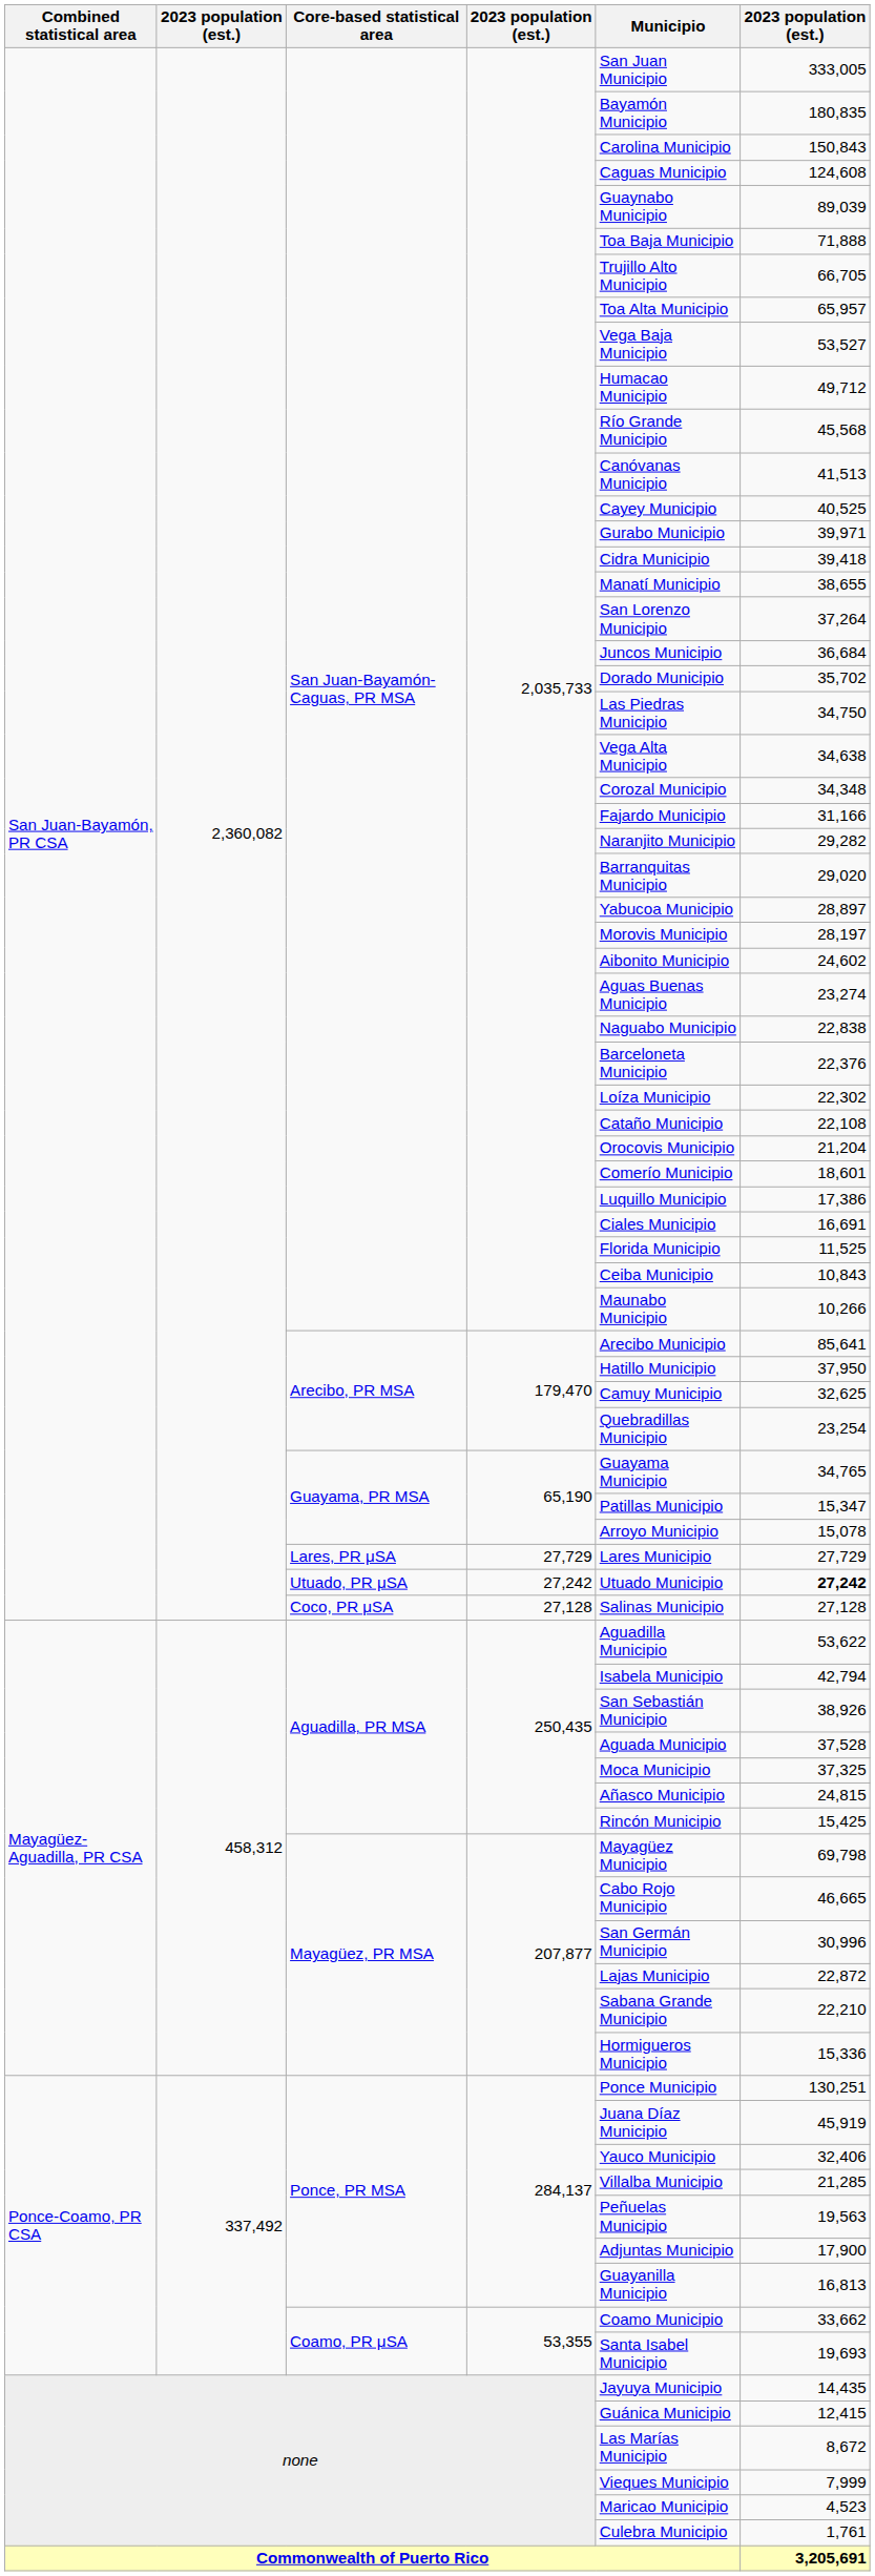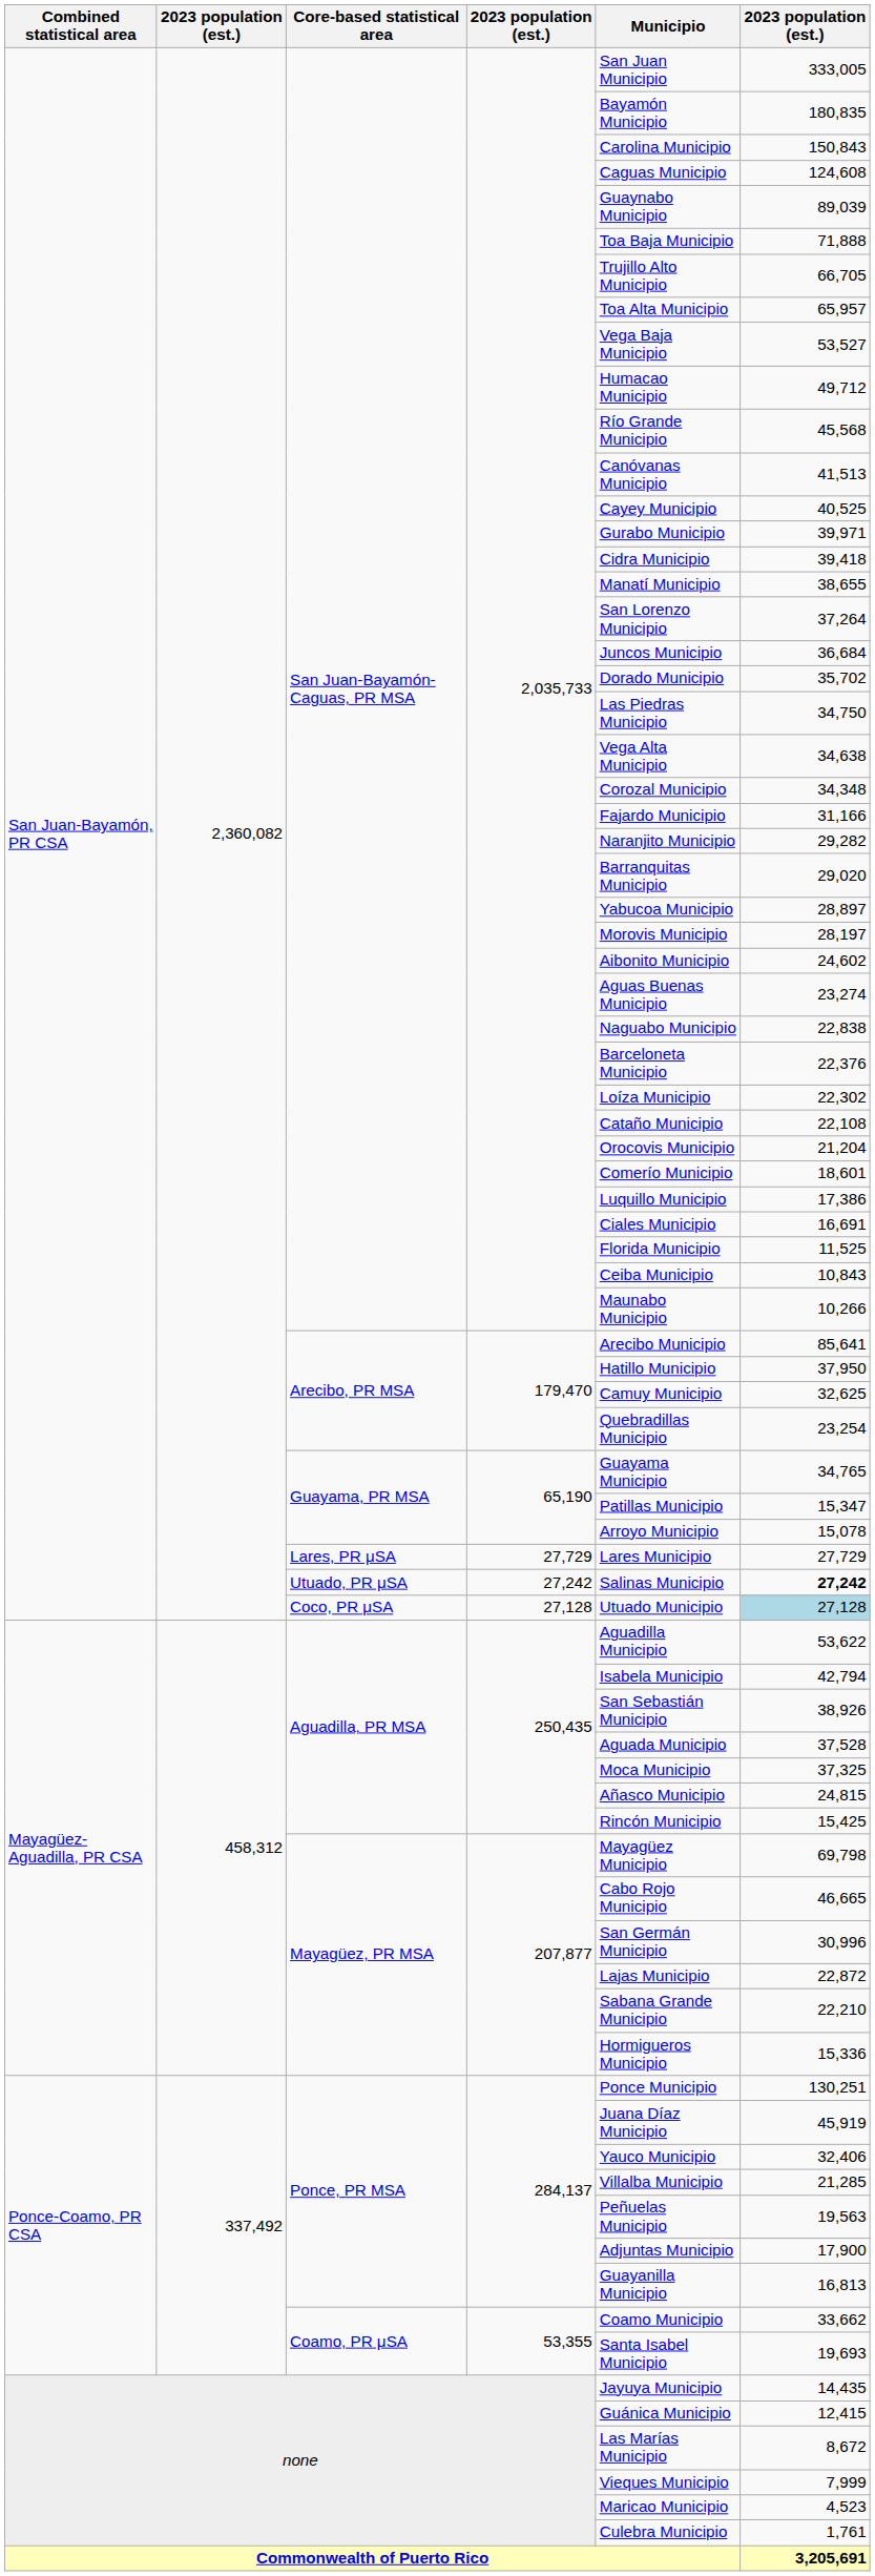Utuado, PR μSA | Municipio: Utuado Municipio -> Salinas Municipio
Coco, PR μSA | Municipio: Salinas Municipio -> Utuado Municipio
Coco, PR μSA | column 6: no background -> lightblue background
